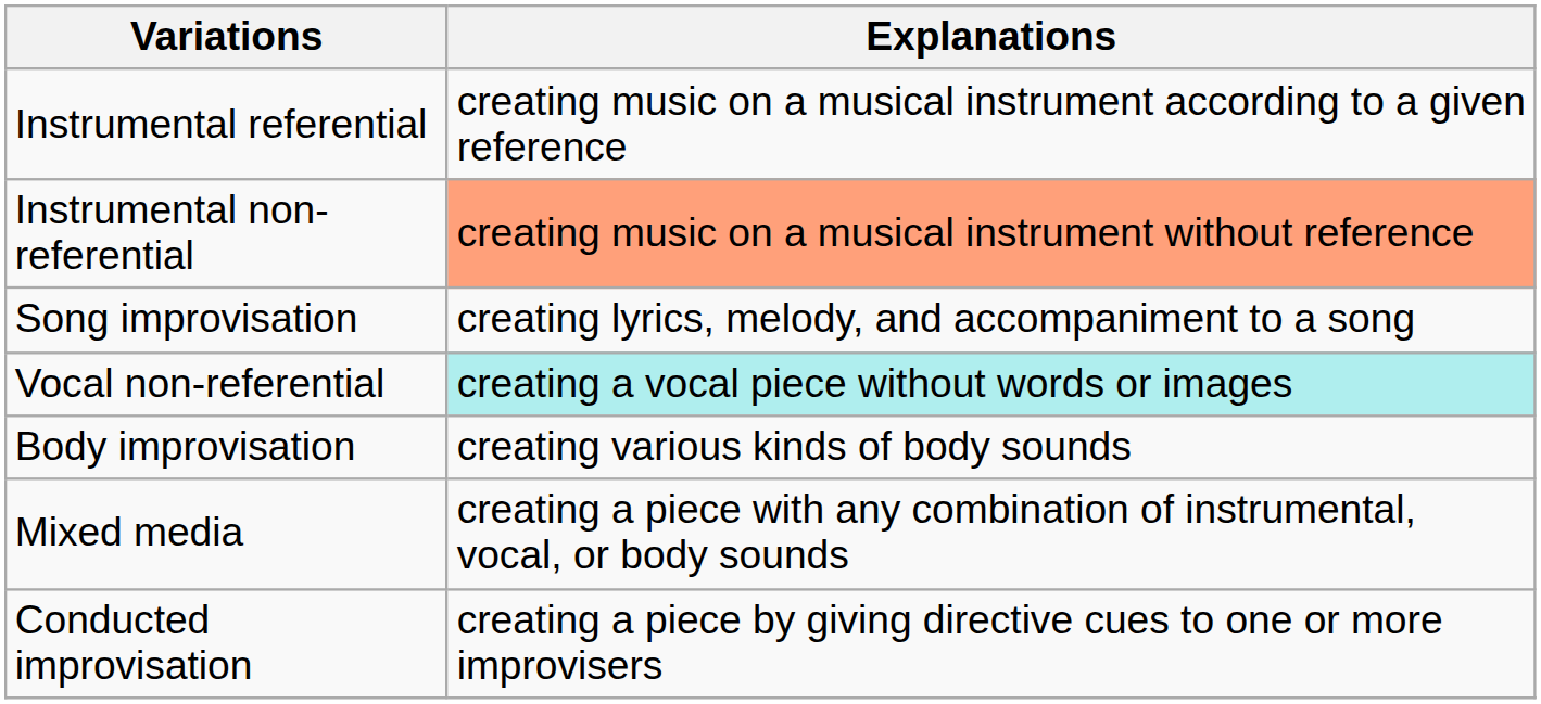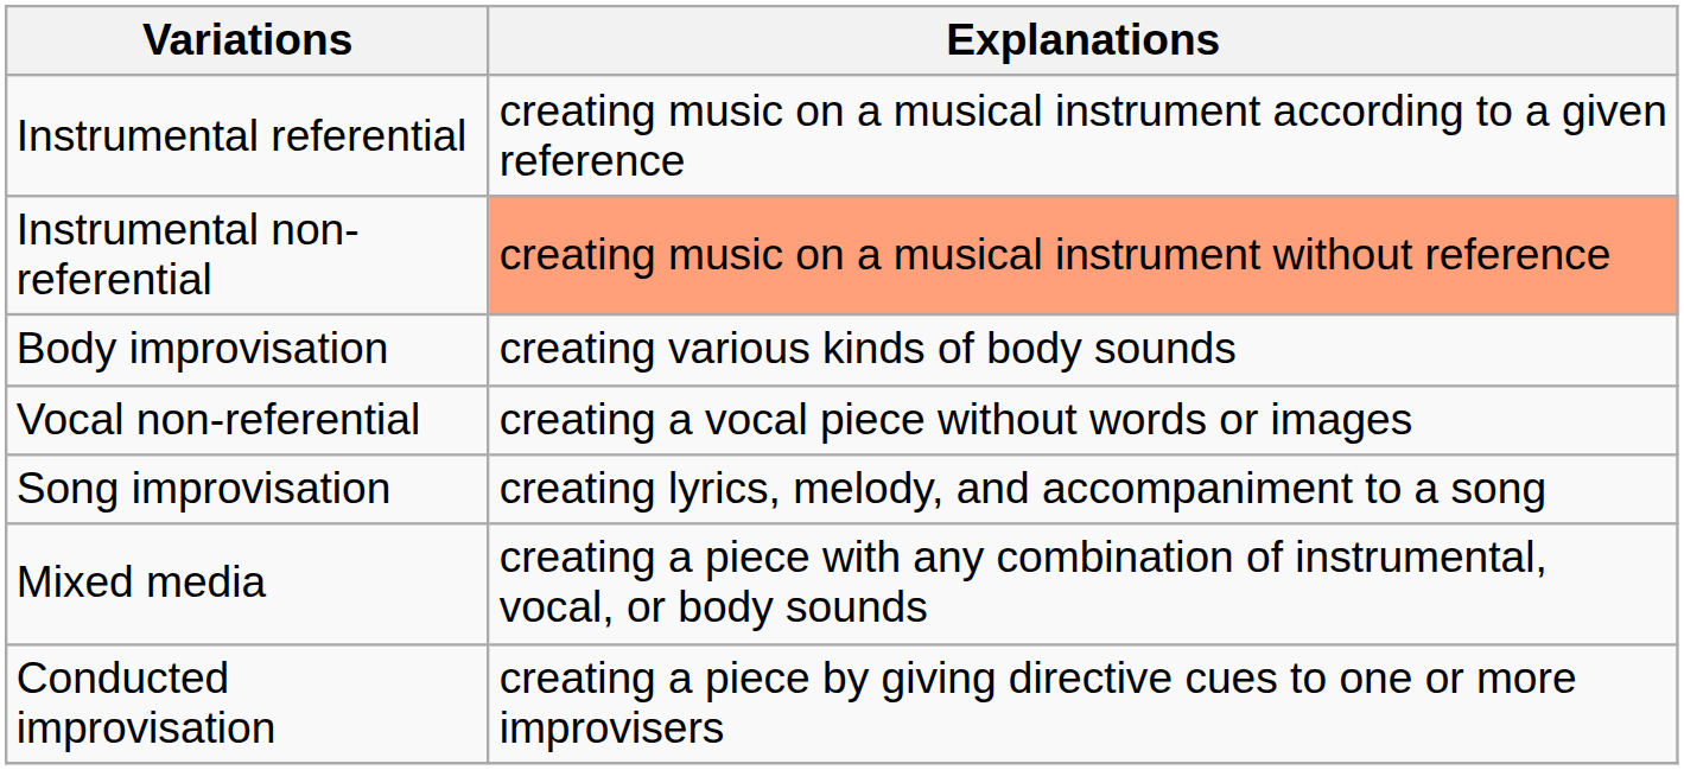rows swapped: Song improvisation <-> Body improvisation
Vocal non-referential | Explanations: paleturquoise background -> no background
